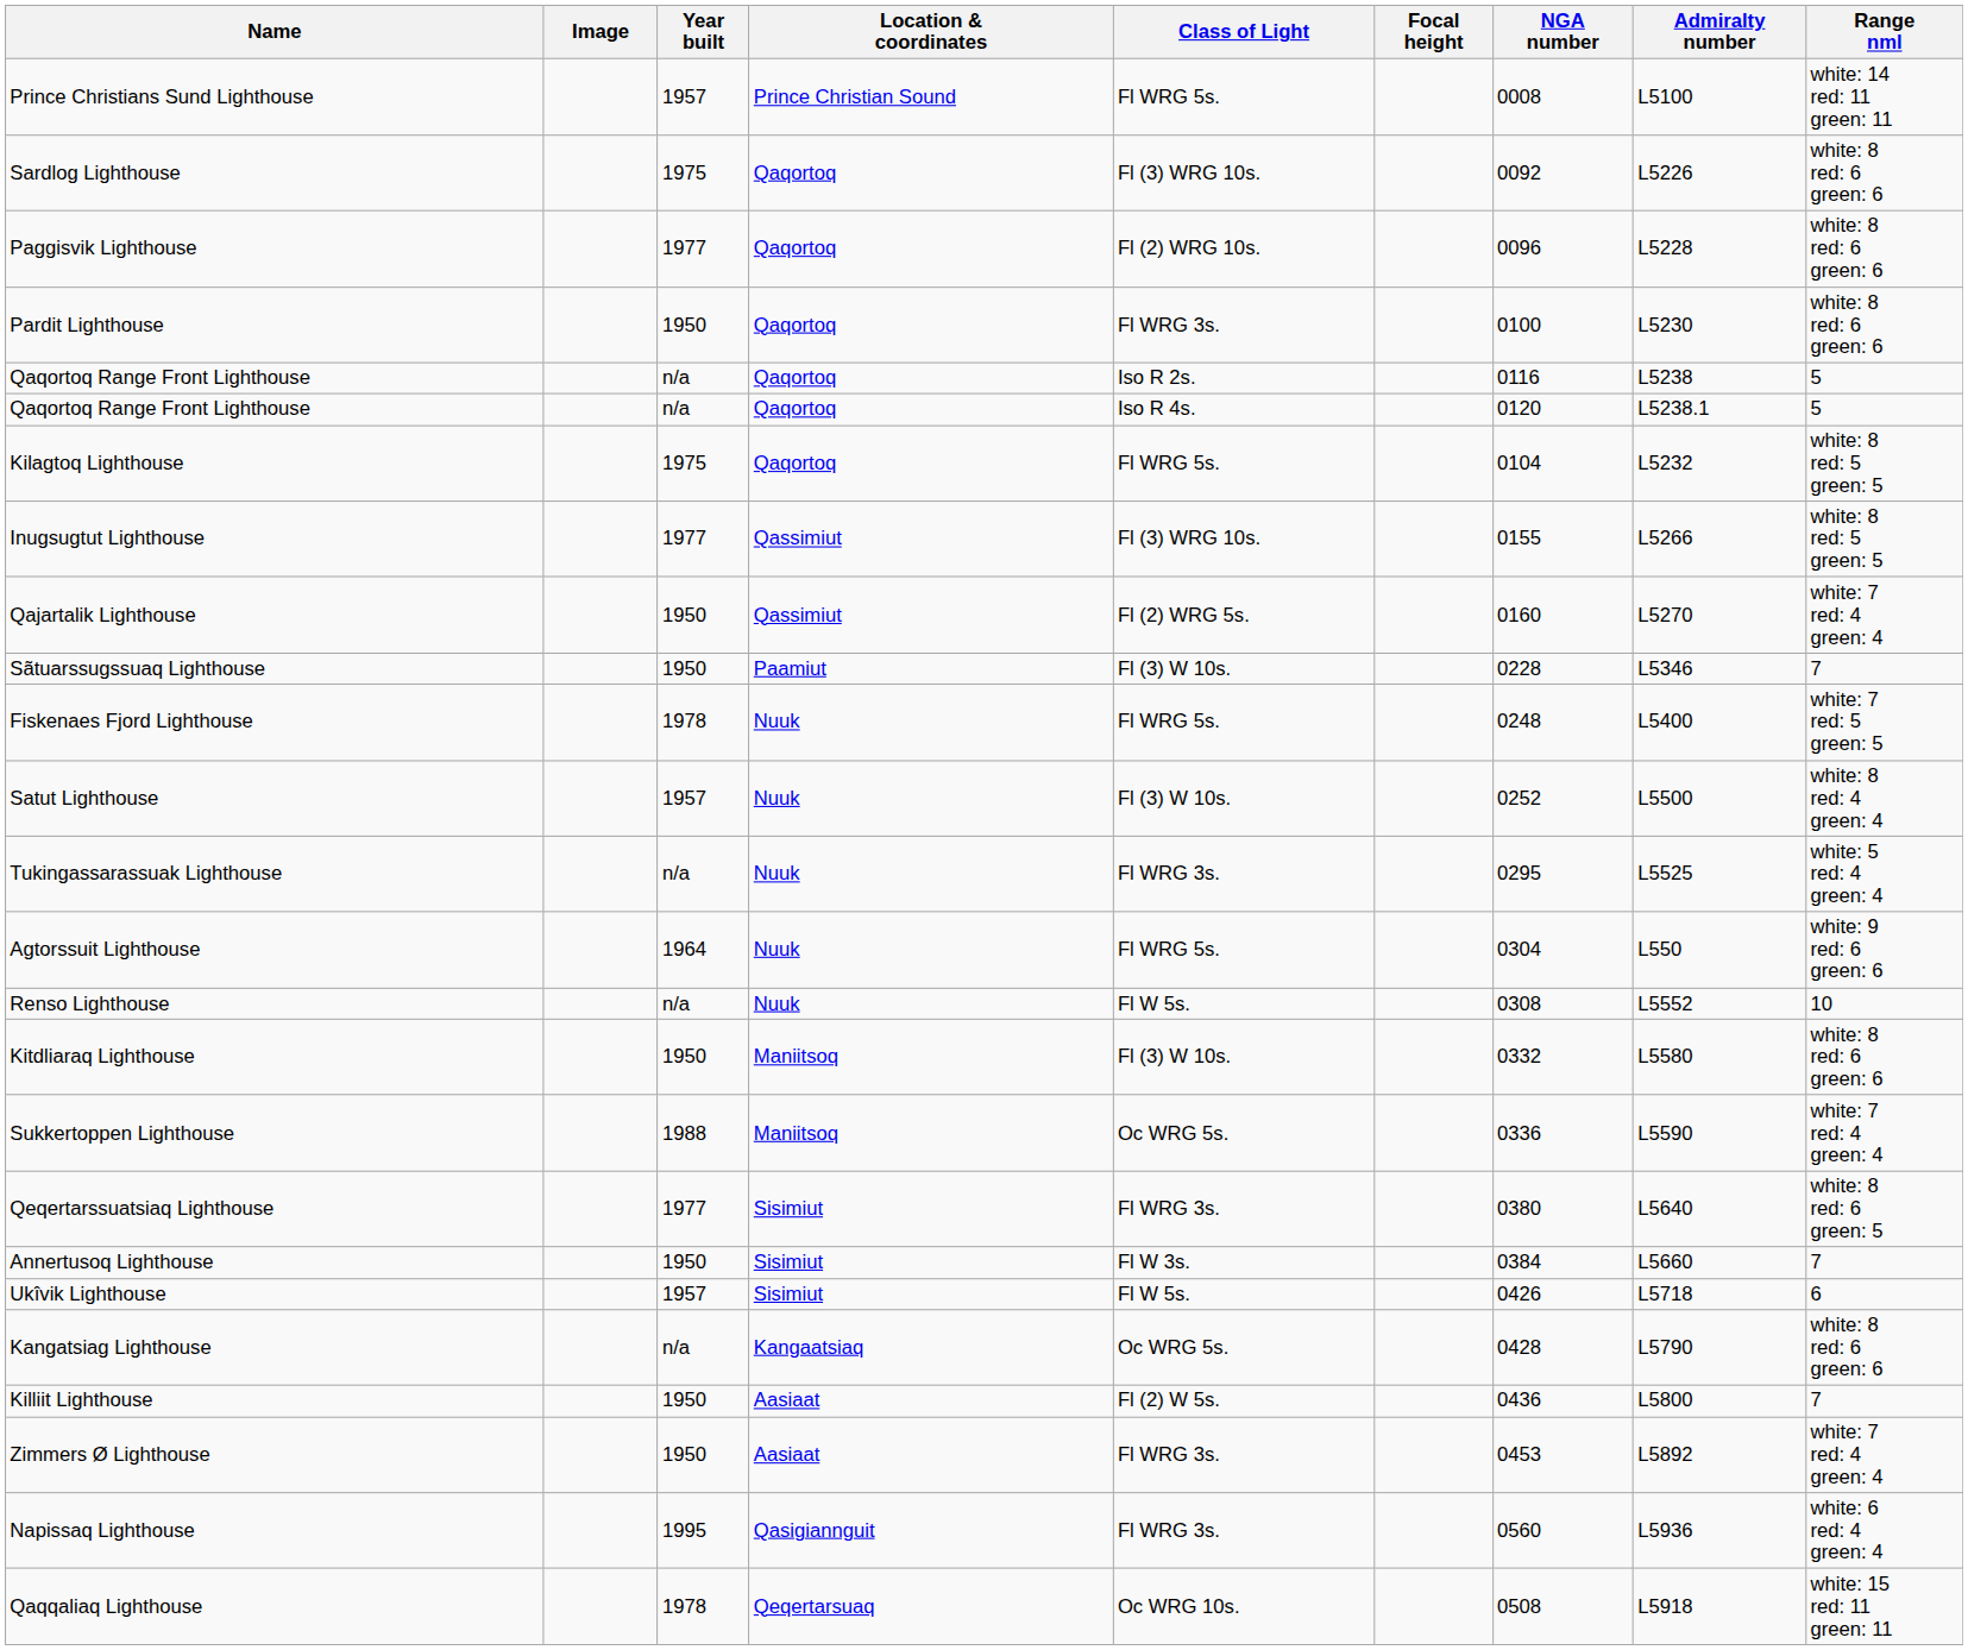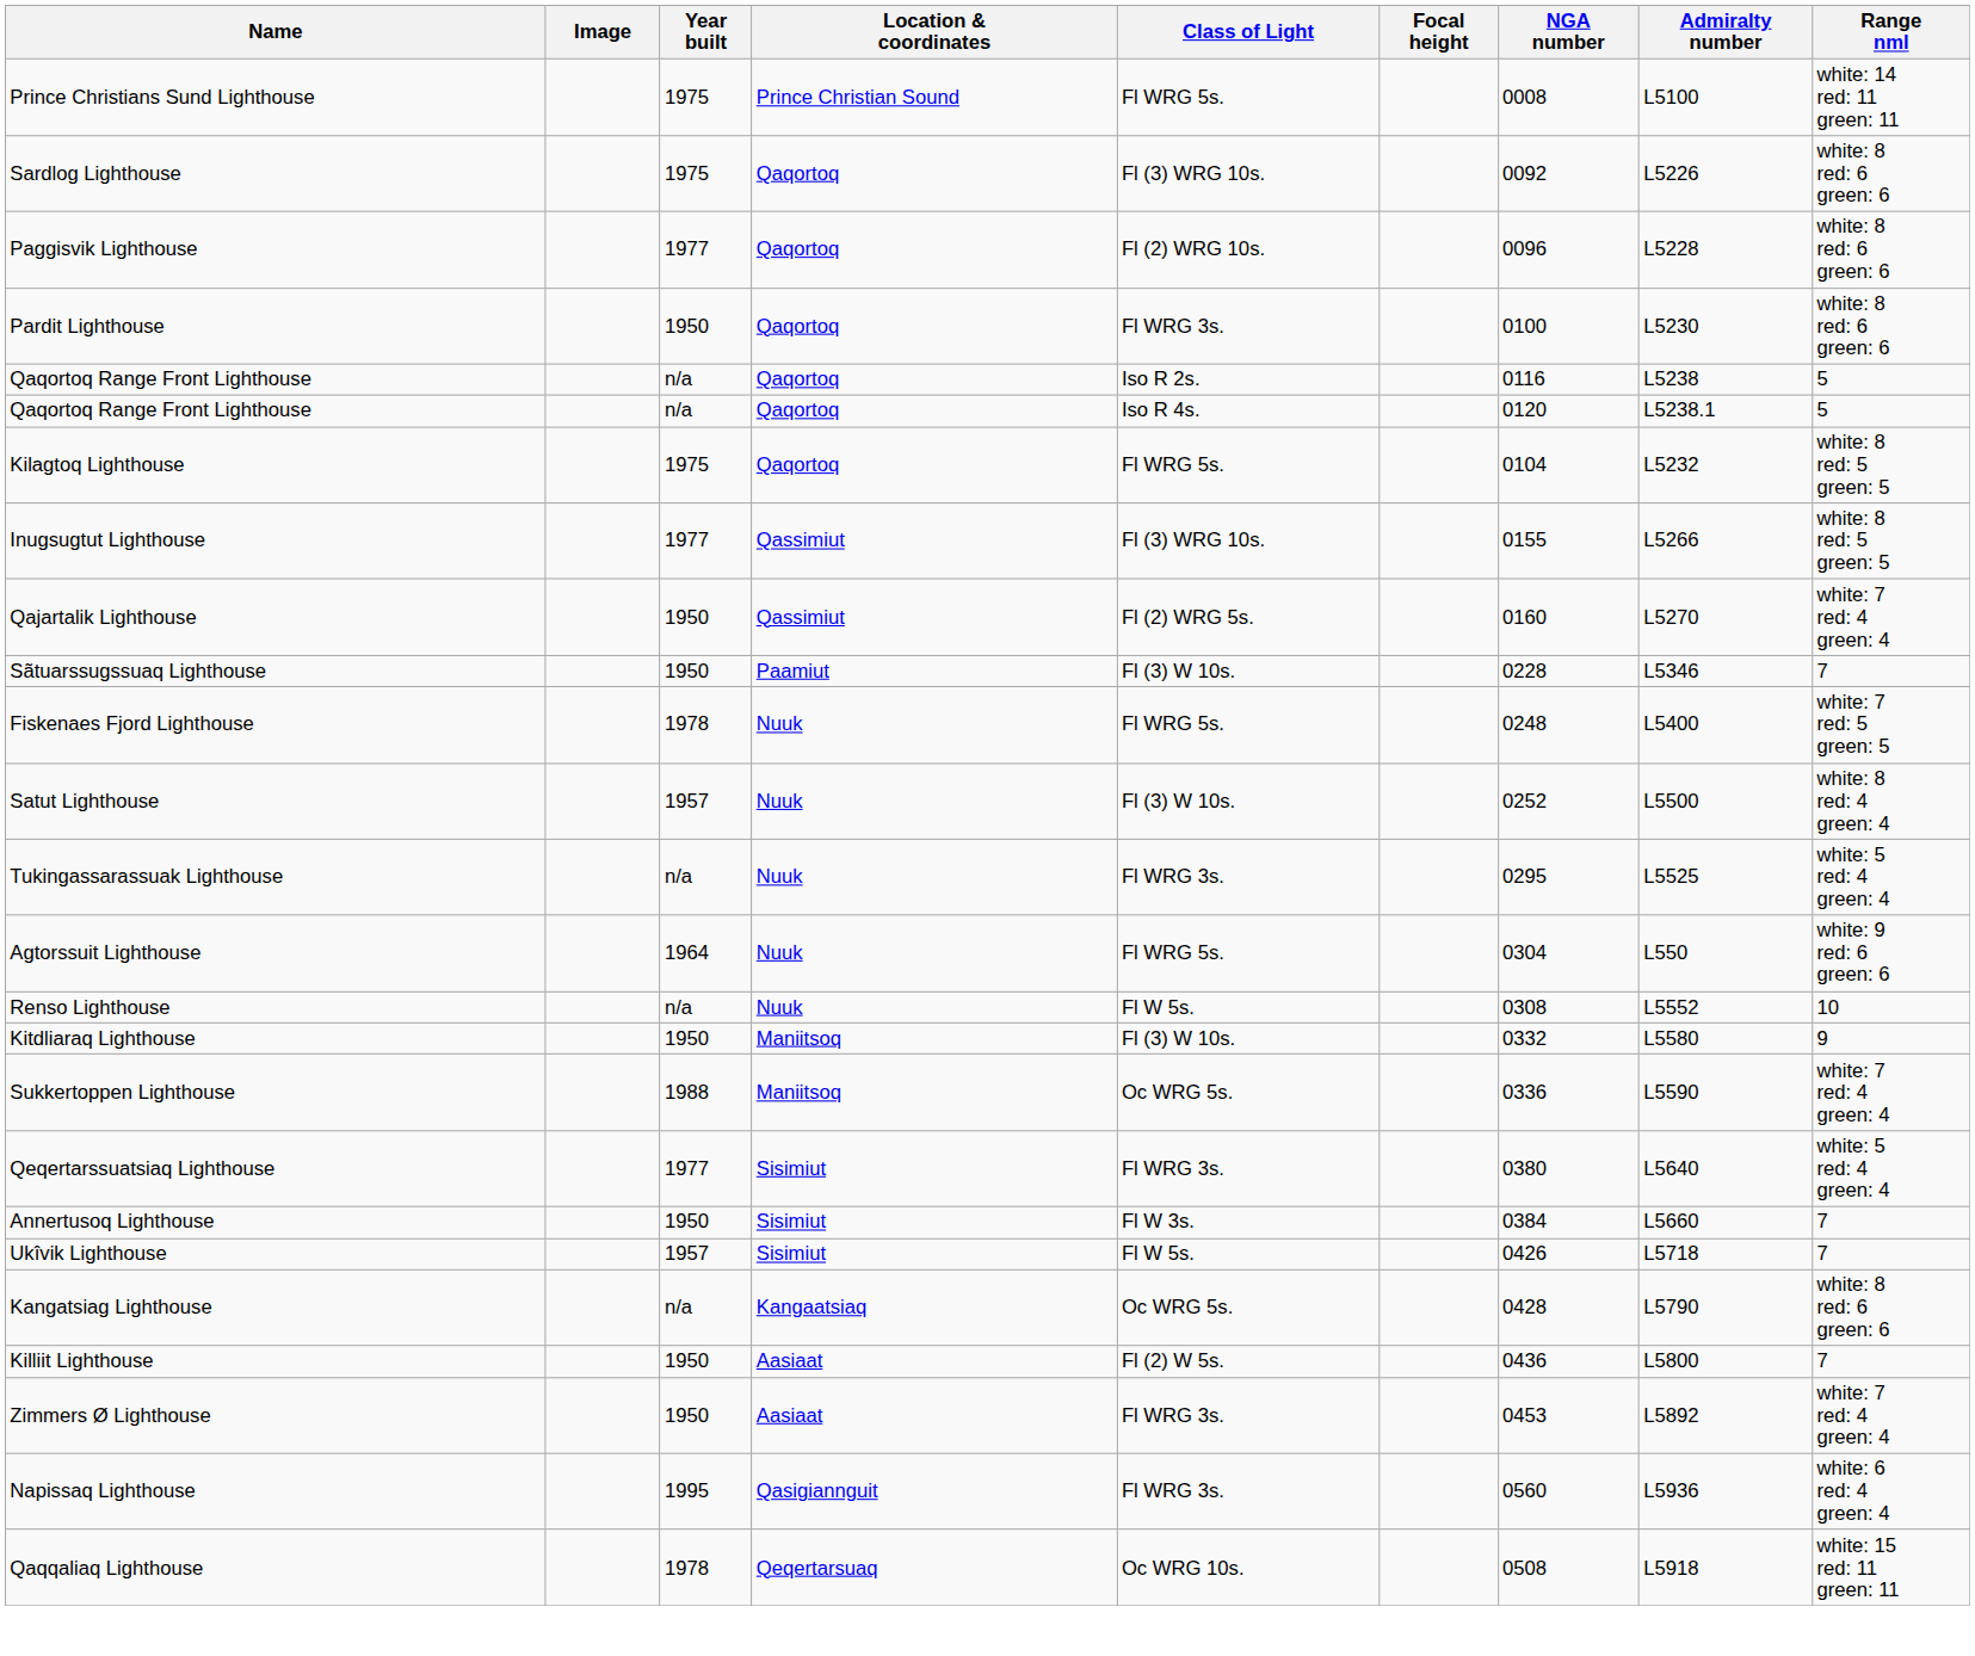Prince Christians Sund Lighthouse | Year built: 1957 -> 1975
Kitdliaraq Lighthouse | Range nml: white: 8 red: 6 green: 6 -> 9
Qeqertarssuatsiaq Lighthouse | Range nml: white: 8 red: 6 green: 5 -> white: 5 red: 4 green: 4
Ukîvik Lighthouse | Range nml: 6 -> 7
